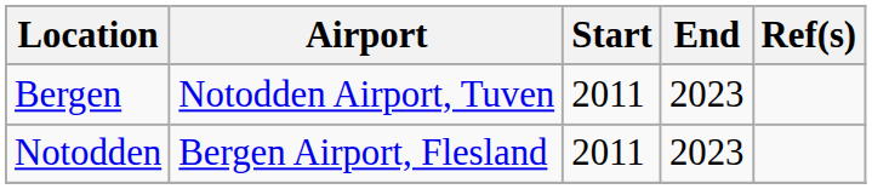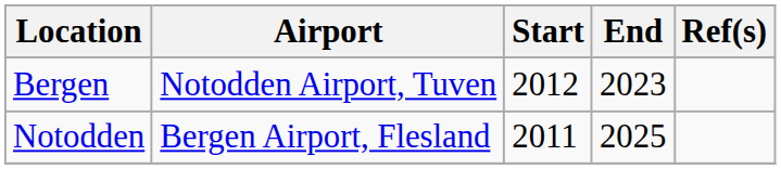Bergen | Start: 2011 -> 2012
Notodden | End: 2023 -> 2025
